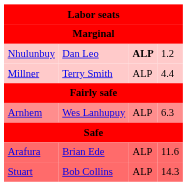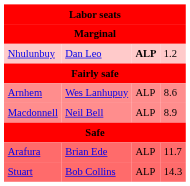- row: Millner | Terry Smith | ALP | 4.4
Arnhem | column 4: 6.3 -> 8.6
+ row: Macdonnell | Neil Bell | ALP | 8.9
Arafura | column 4: 11.6 -> 11.7
